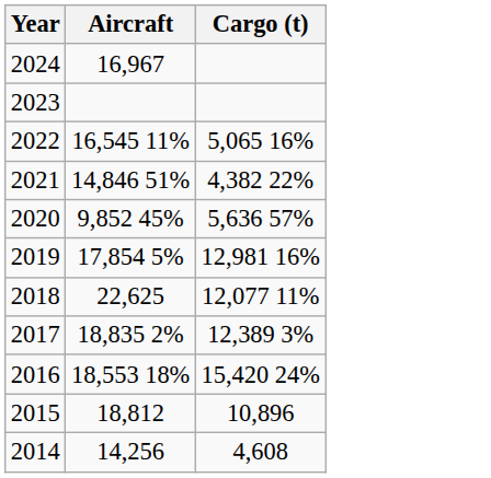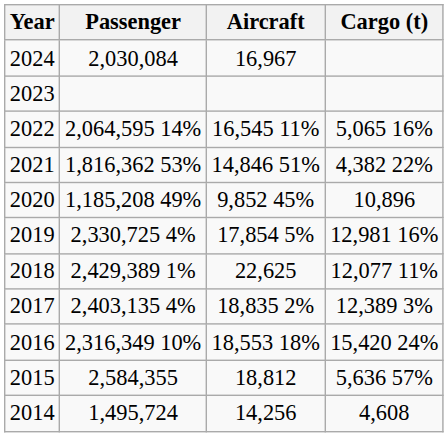+ column: Passenger | 2,030,084 | 2,064,595 14% | 1,816,362 53% | 1,185,208 49% | 2,330,725 4% | 2,429,389 1% | 2,403,135 4% | 2,316,349 10% | 2,584,355 | 1,495,724
2020 | Cargo (t): 5,636 57% -> 10,896
2015 | Cargo (t): 10,896 -> 5,636 57%
